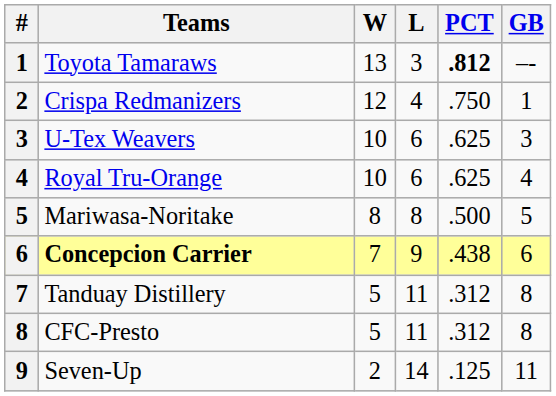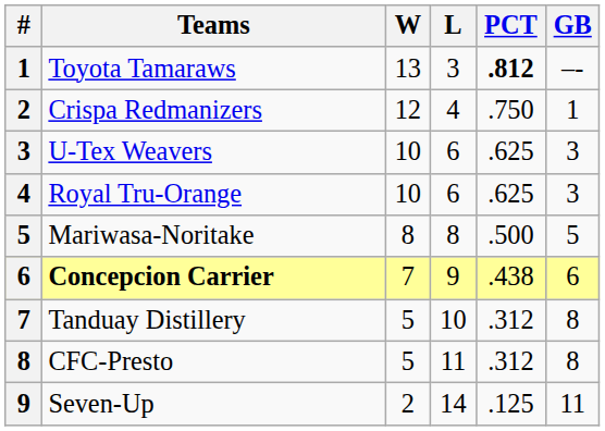Royal Tru-Orange | GB: 4 -> 3
Tanduay Distillery | L: 11 -> 10
